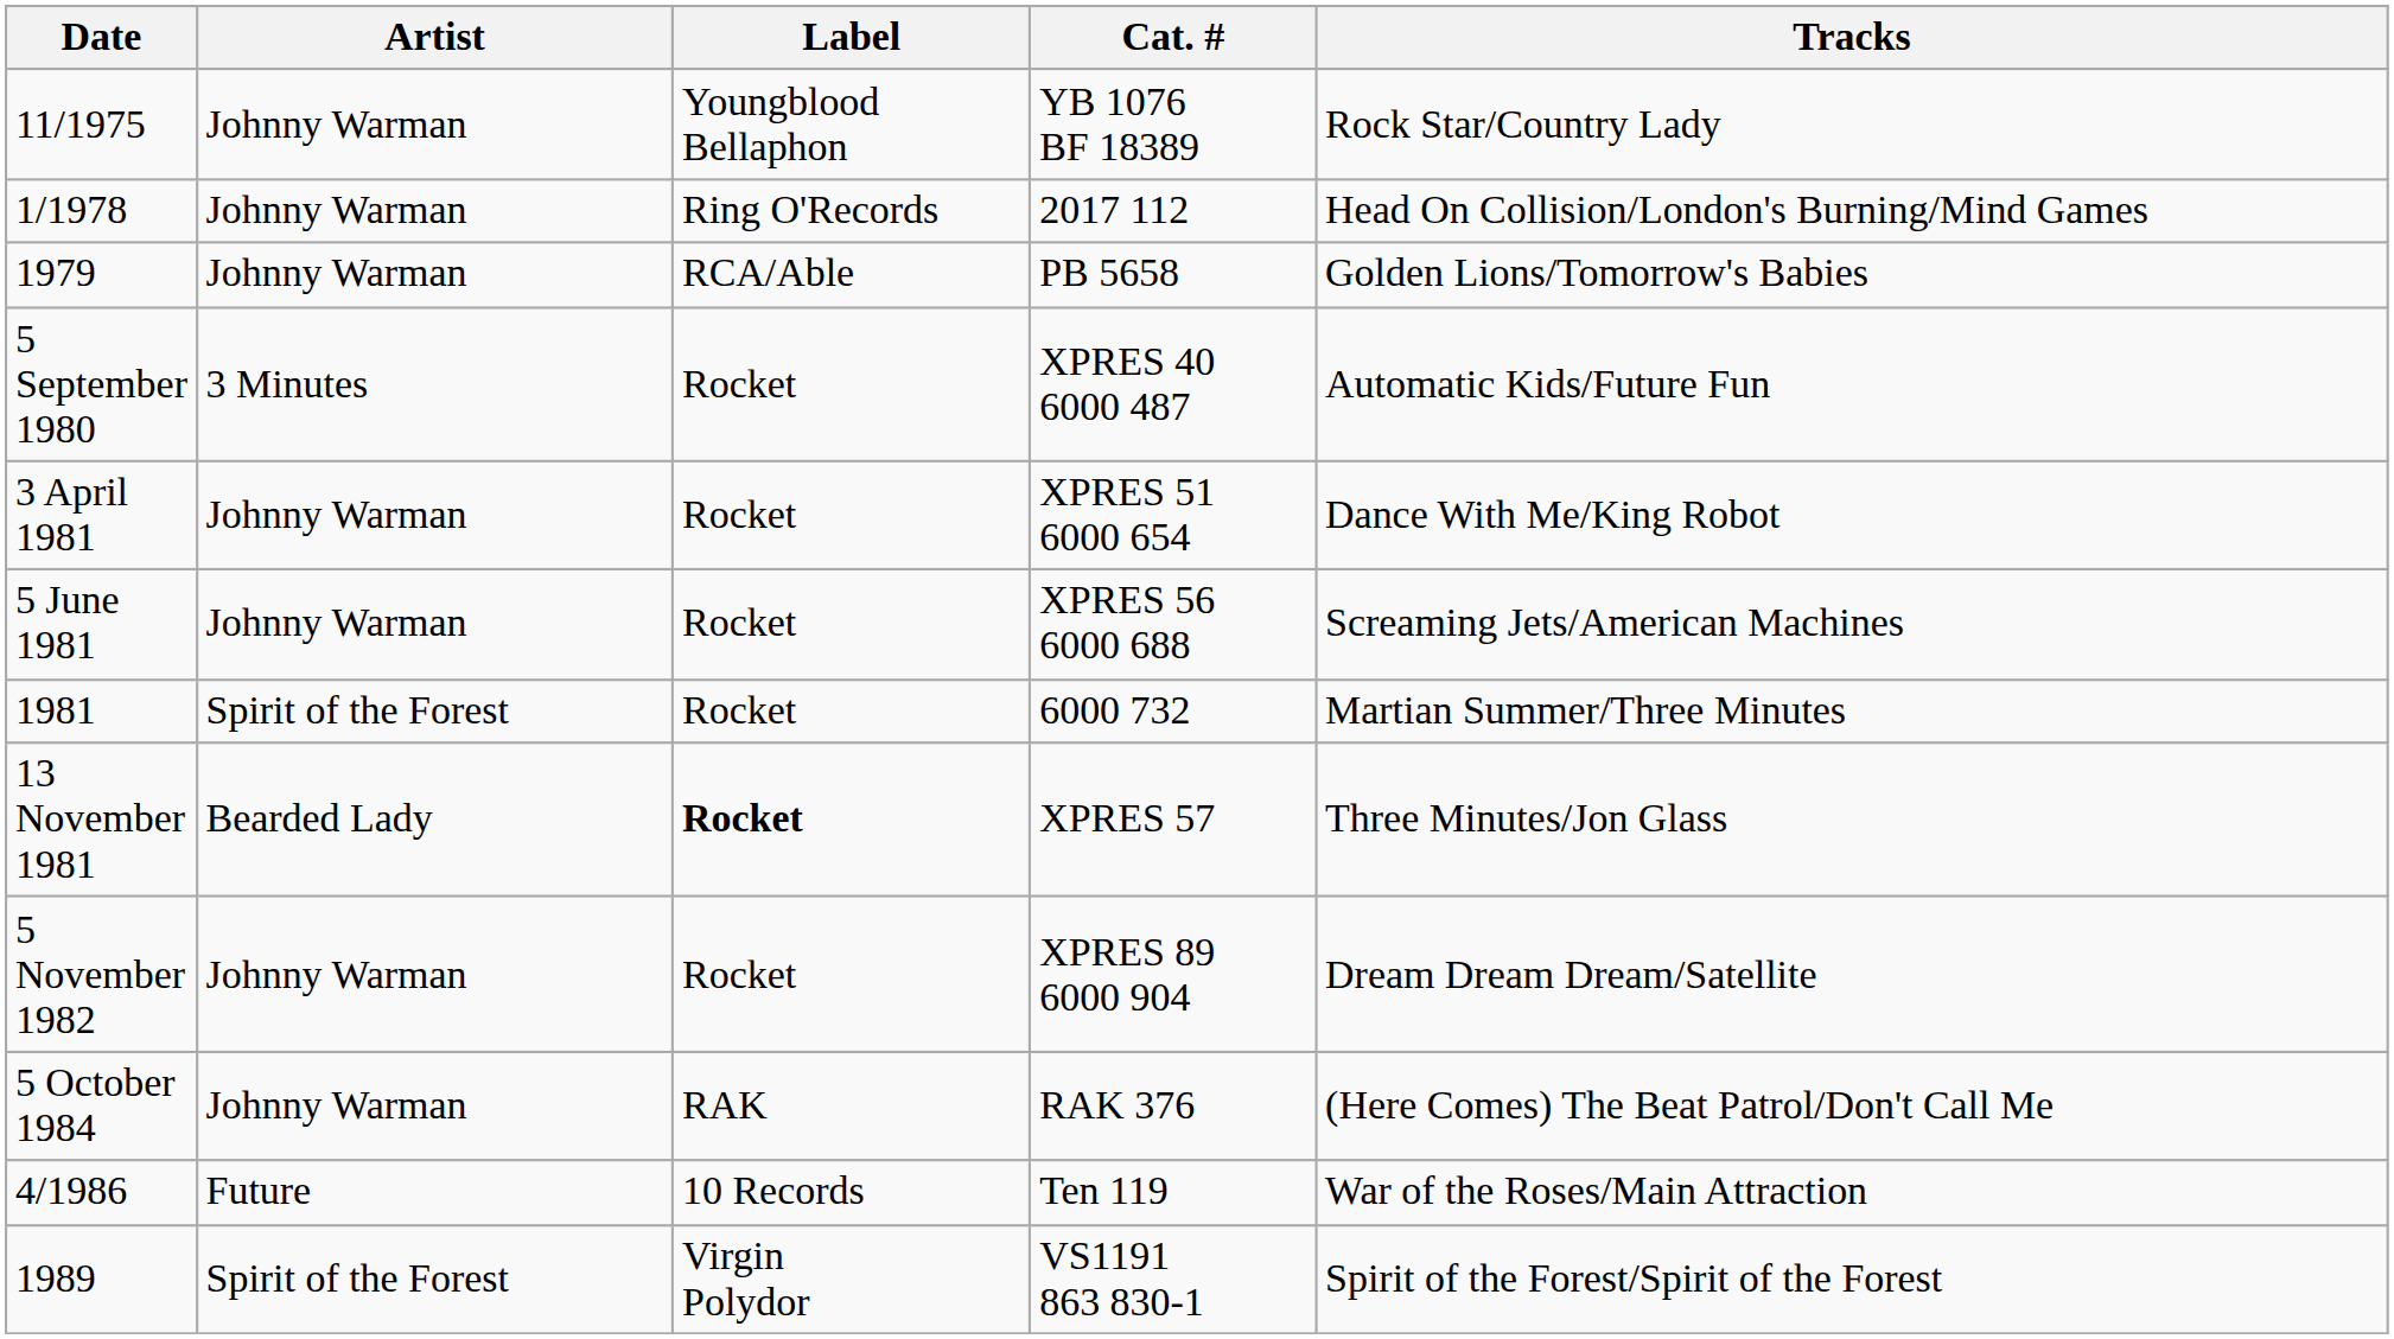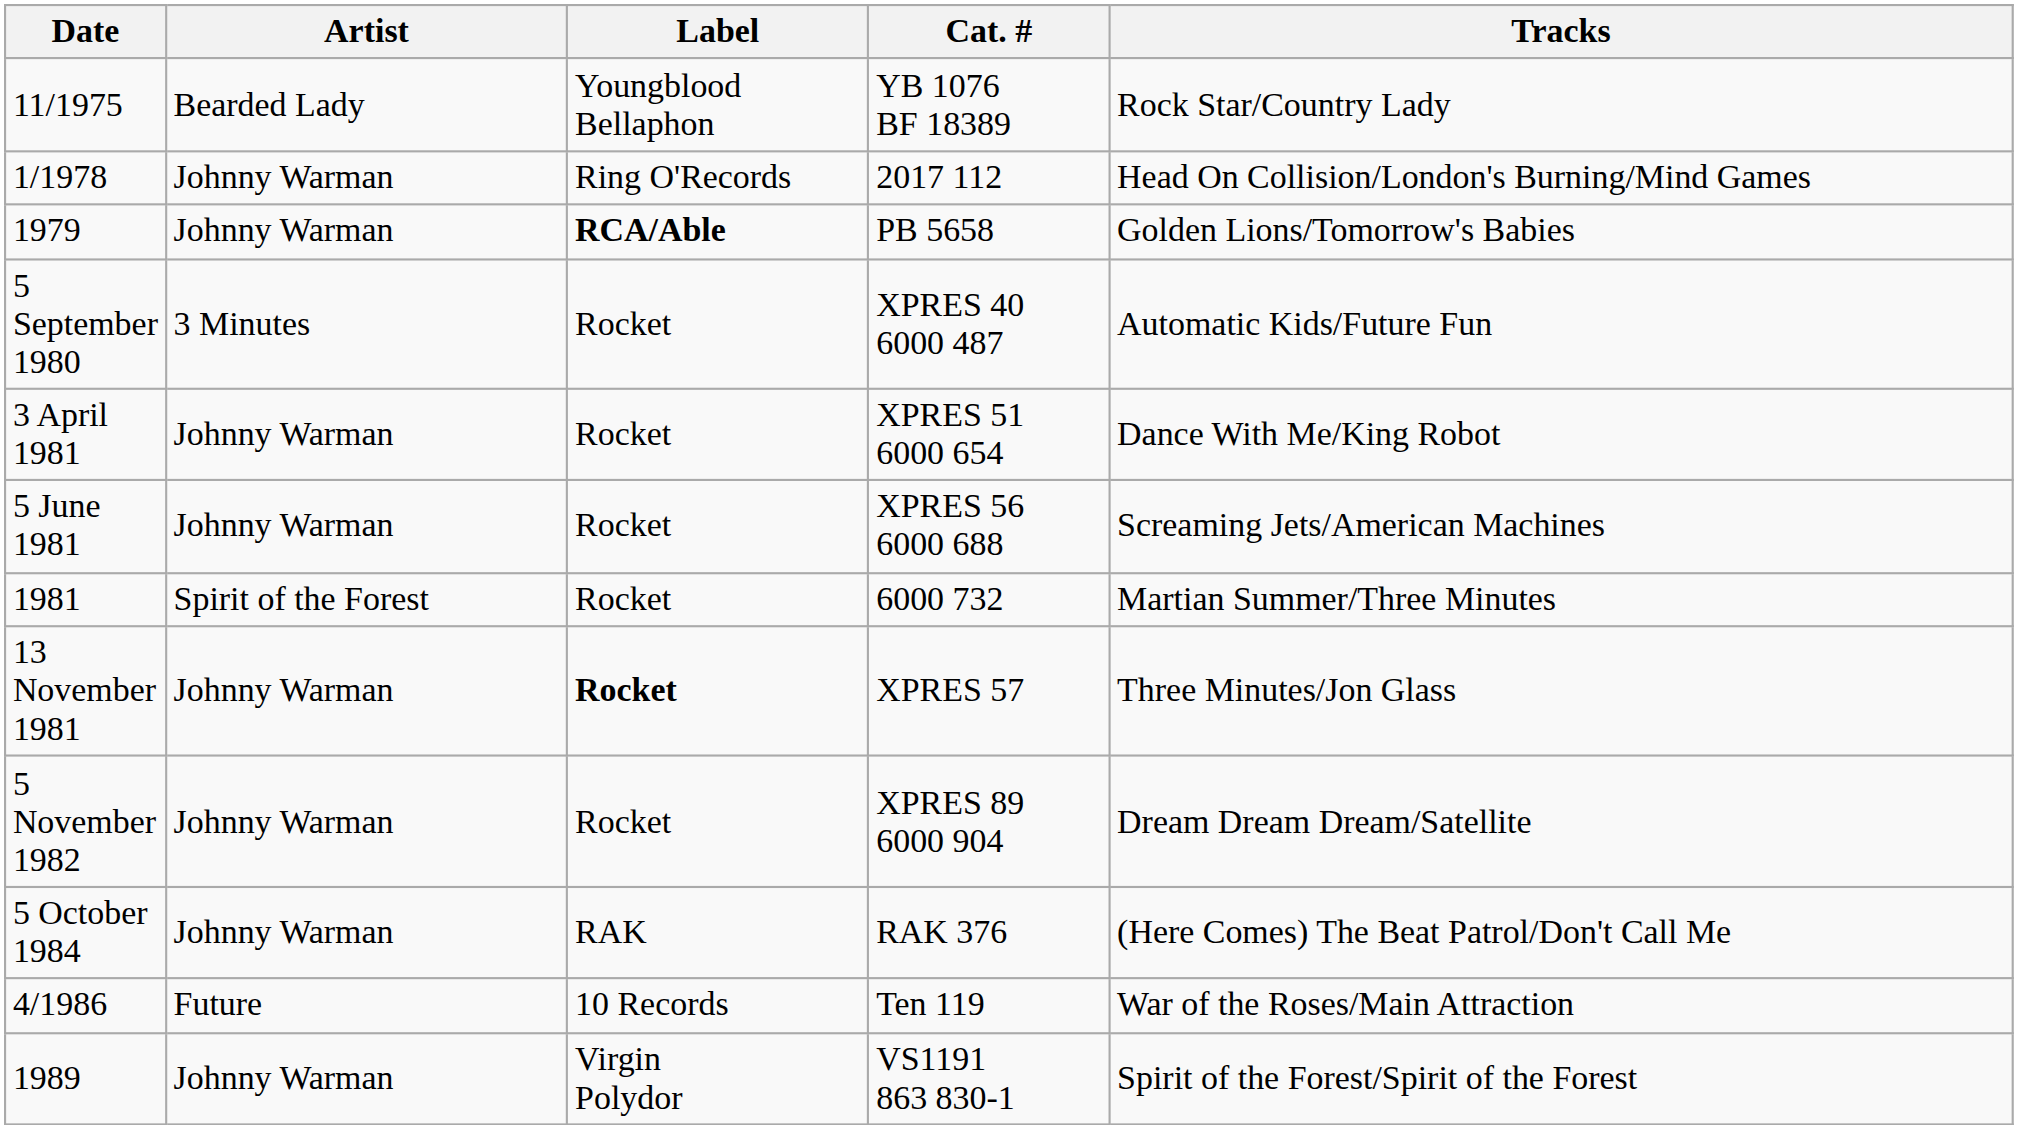11/1975 | Artist: Johnny Warman -> Bearded Lady
1979 | Label: normal -> bold
13 November 1981 | Artist: Bearded Lady -> Johnny Warman
1989 | Artist: Spirit of the Forest -> Johnny Warman
